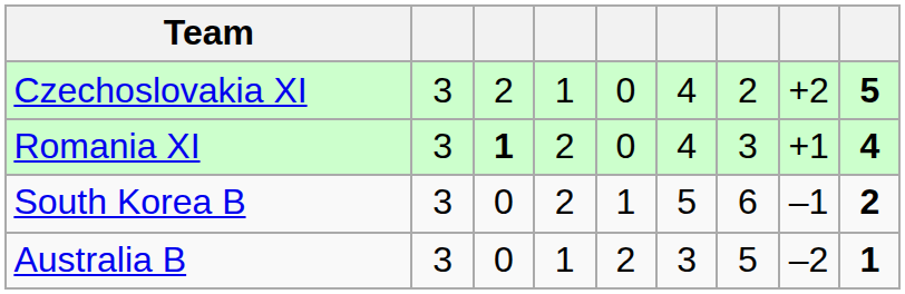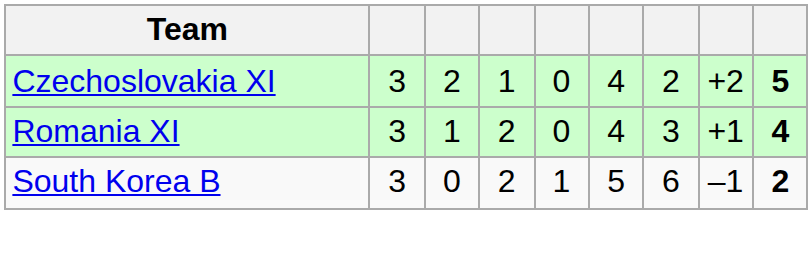Romania XI | column 3: bold -> normal
- row: Australia B | 3 | 0 | 1 | 2 | 3 | 5 | –2 | 1
